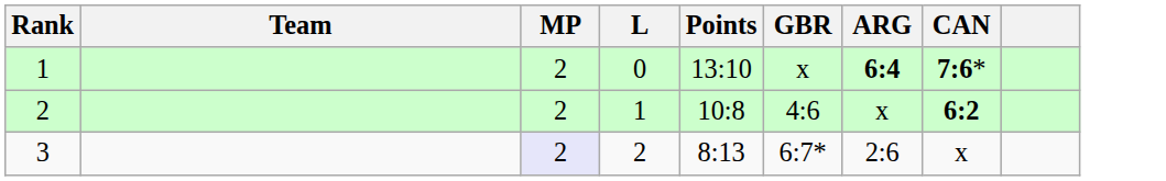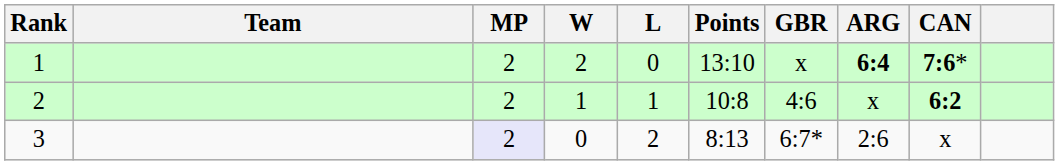+ column: W | 2 | 1 | 0
